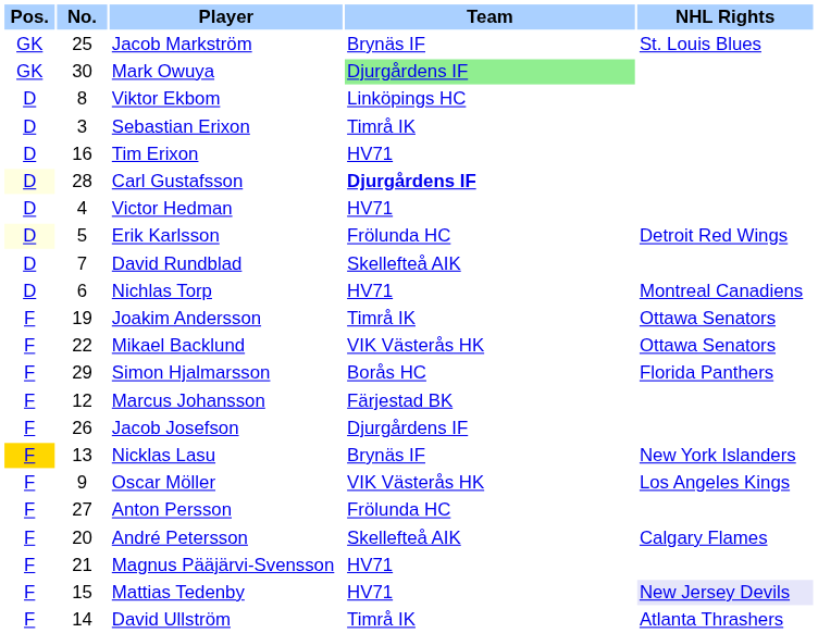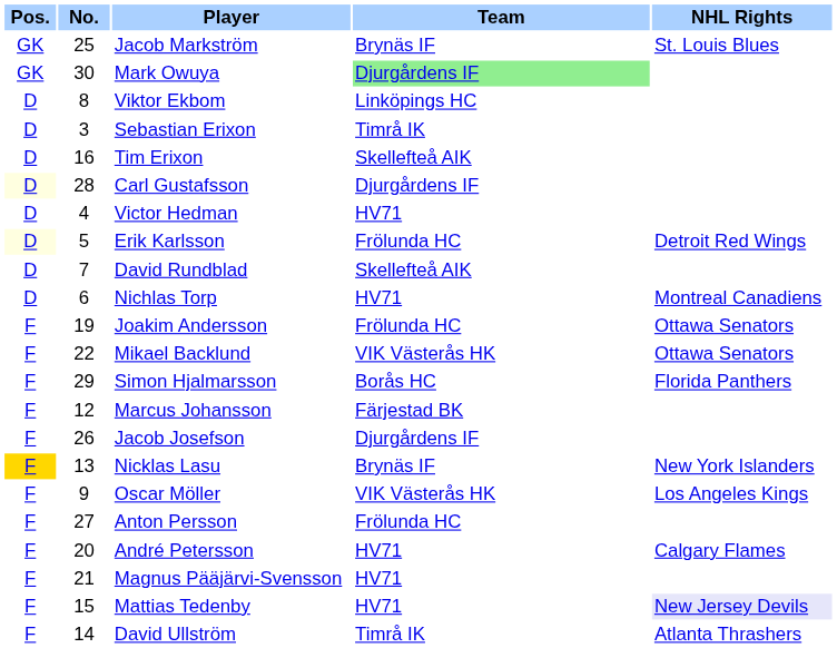Tim Erixon | Team: HV71 -> Skellefteå AIK
Carl Gustafsson | Team: bold -> normal
Joakim Andersson | Team: Timrå IK -> Frölunda HC
André Petersson | Team: Skellefteå AIK -> HV71
